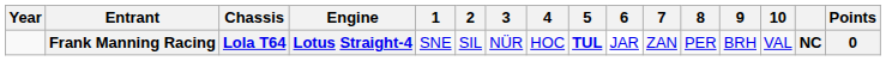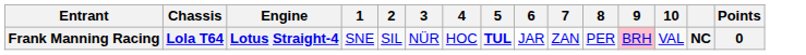- column: Year
Frank Manning Racing | 9: no background -> pink background
